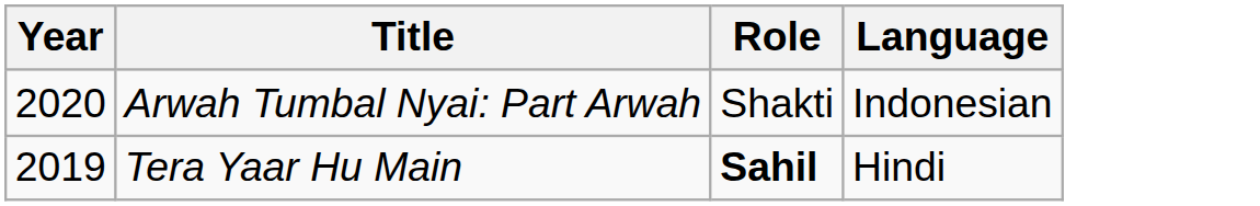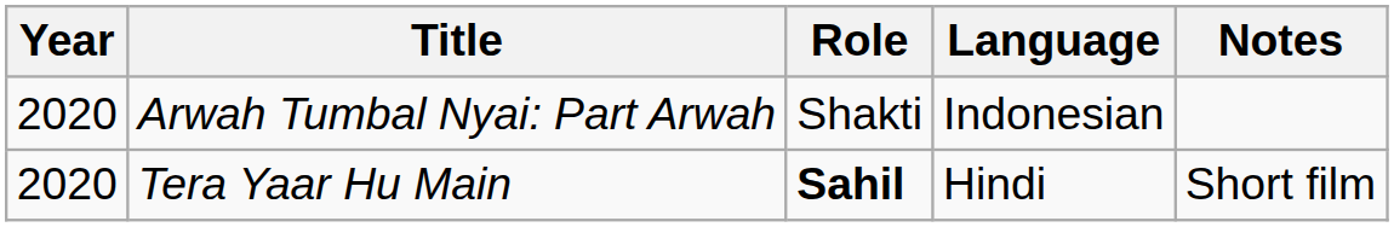+ column: Notes | Short film
Tera Yaar Hu Main | Year: 2019 -> 2020
